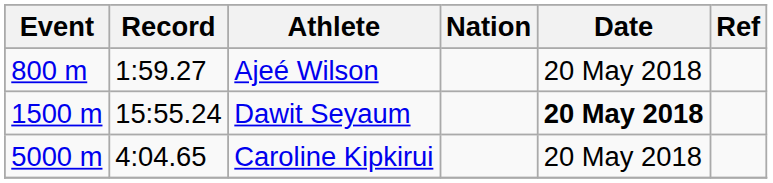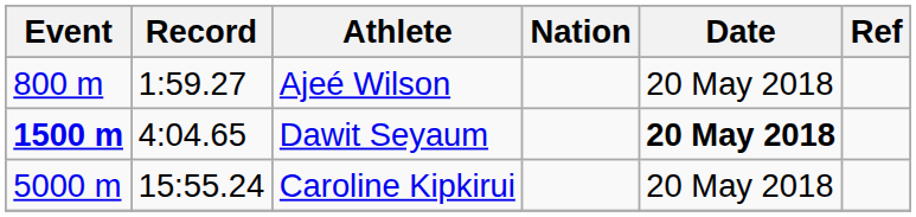Dawit Seyaum | Event: normal -> bold
Dawit Seyaum | Record: 15:55.24 -> 4:04.65
Caroline Kipkirui | Record: 4:04.65 -> 15:55.24
